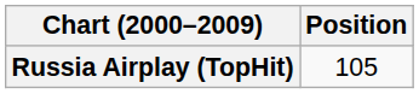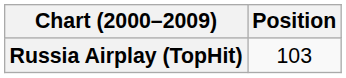Russia Airplay (TopHit) | Position: 105 -> 103
